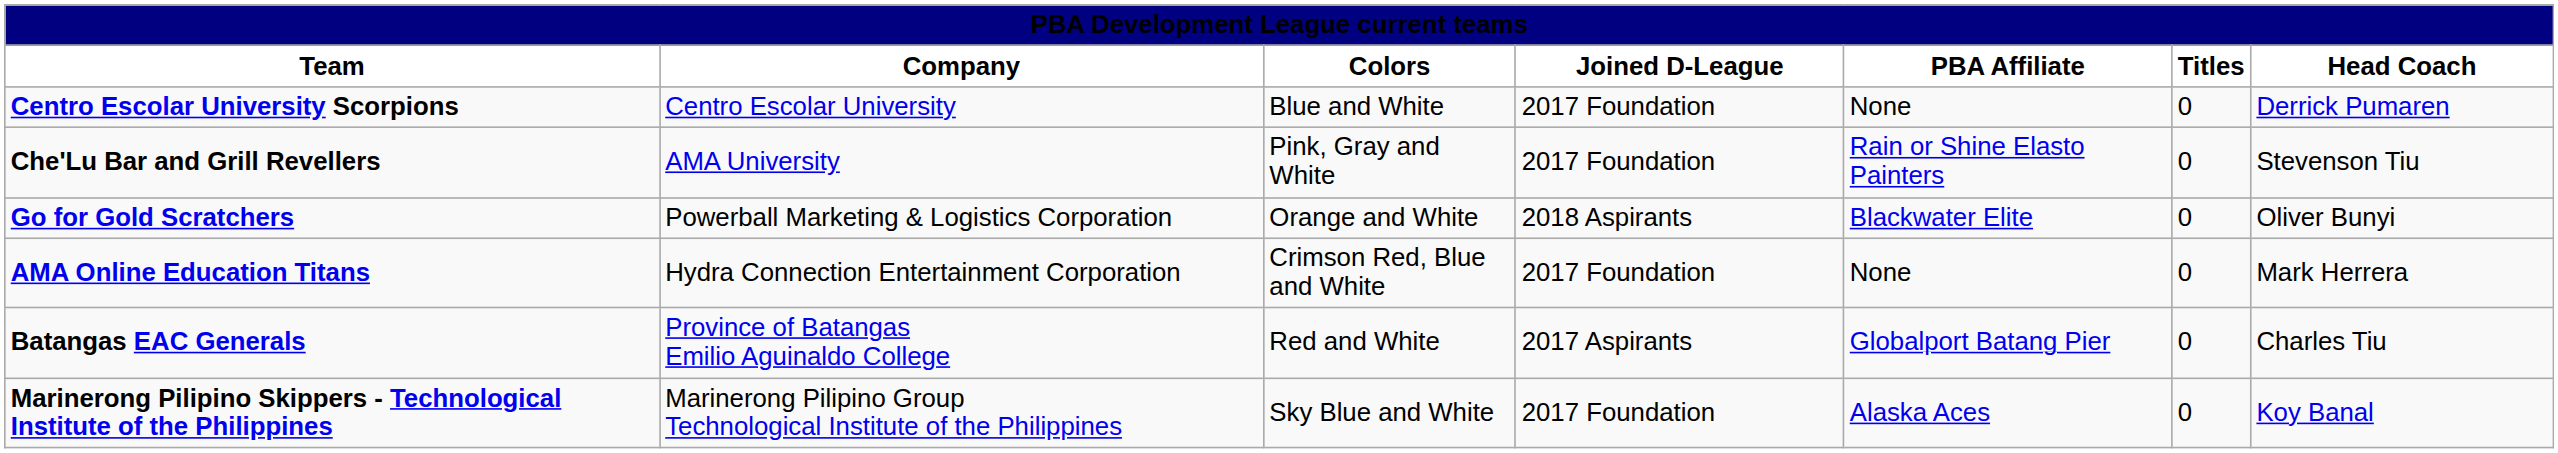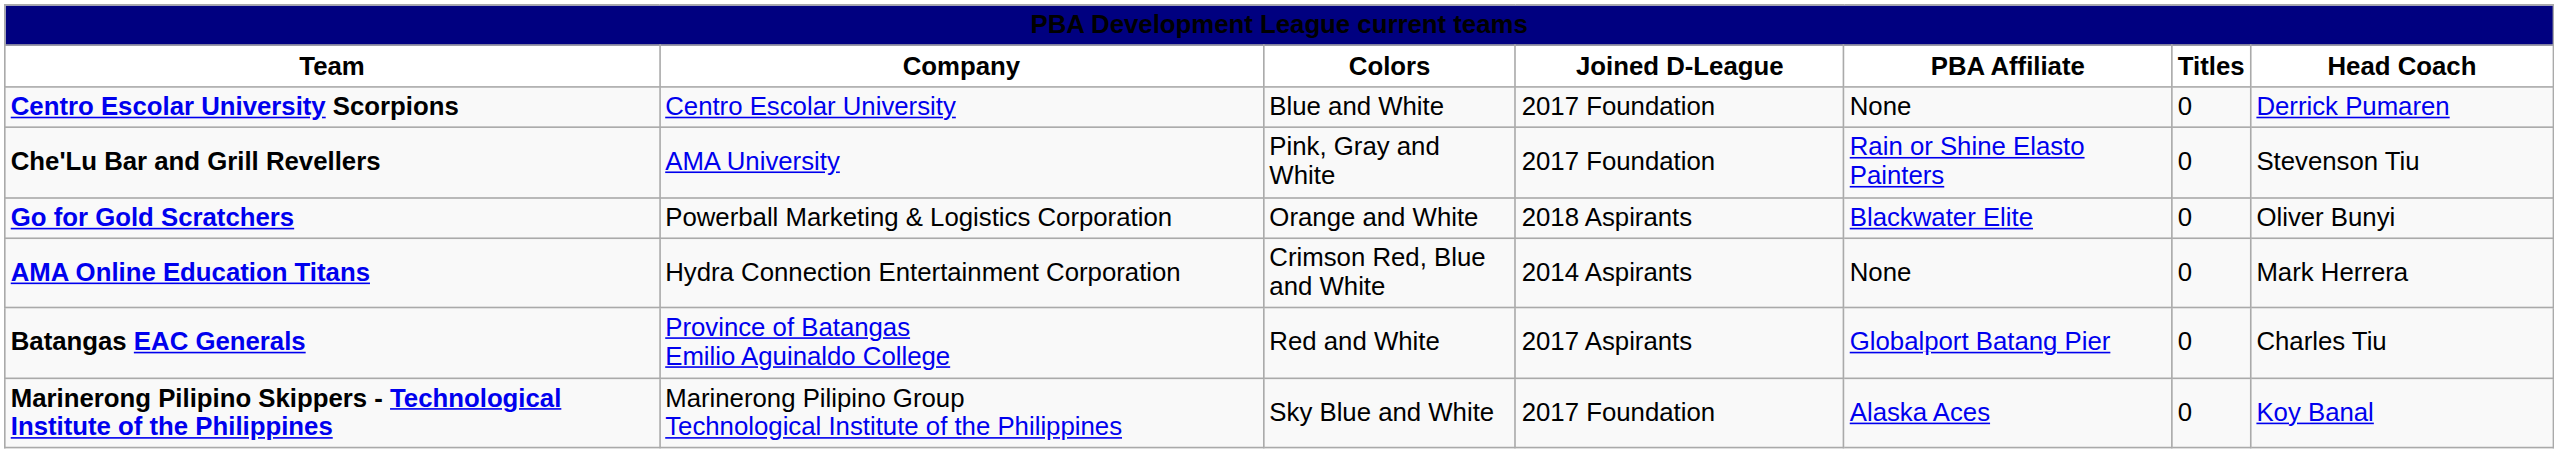AMA Online Education Titans | Joined D-League: 2017 Foundation -> 2014 Aspirants
